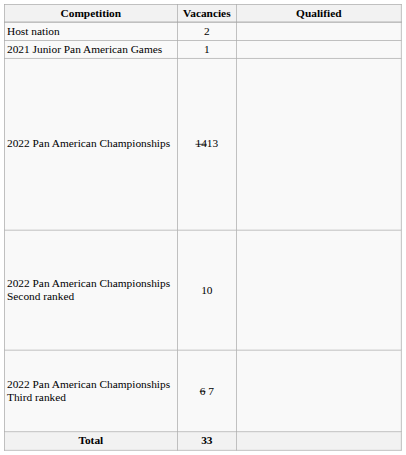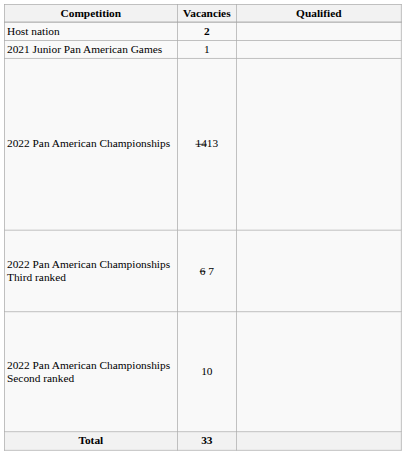Host nation | Vacancies: normal -> bold
rows swapped: 2022 Pan American Championships Second ranked <-> 2022 Pan American Championships Third ranked
